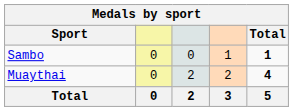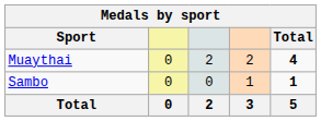rows swapped: Muaythai <-> Sambo
